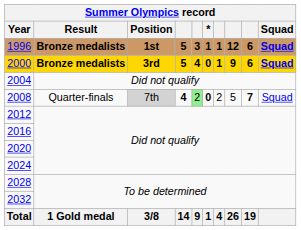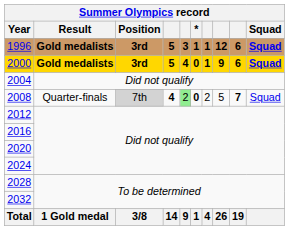1996 | Result: Bronze medalists -> Gold medalists
1996 | Position: 1st -> 3rd
2000 | Result: Bronze medalists -> Gold medalists
